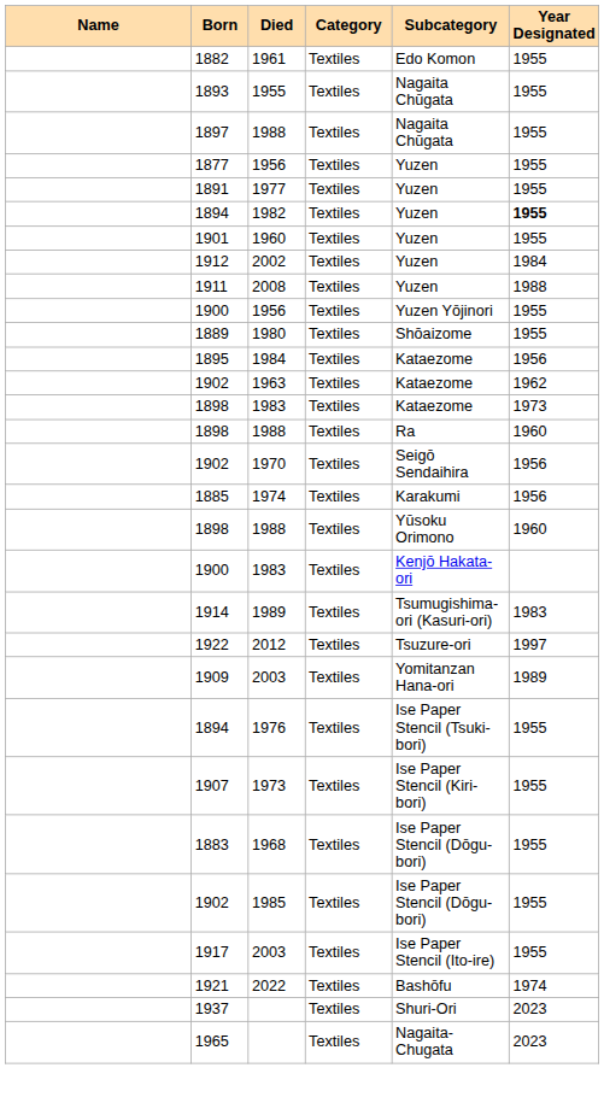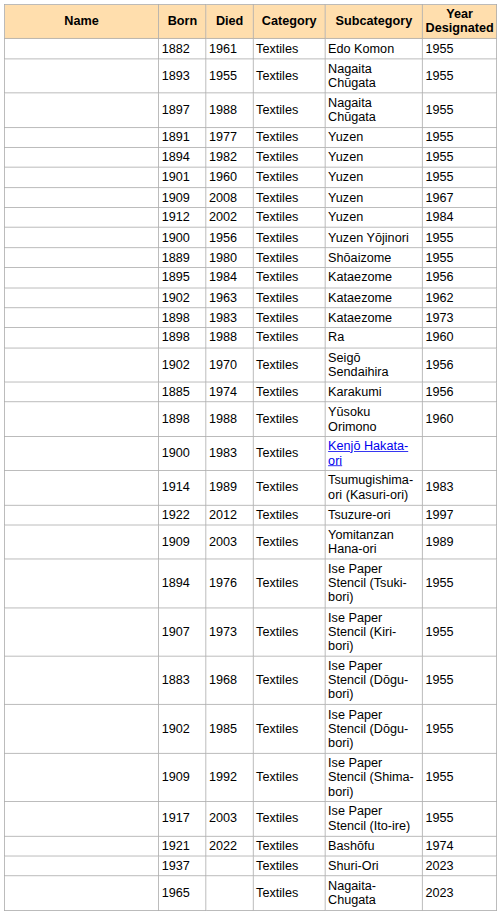- row: 1877 | 1956 | Textiles | Yuzen | 1955
1982 | Year Designated: bold -> normal
+ row: 1909 | 2008 | Textiles | Yuzen | 1967
- row: 1911 | 2008 | Textiles | Yuzen | 1988
+ row: 1909 | 1992 | Textiles | Ise Paper Stencil (Shima-bori) | 1955
